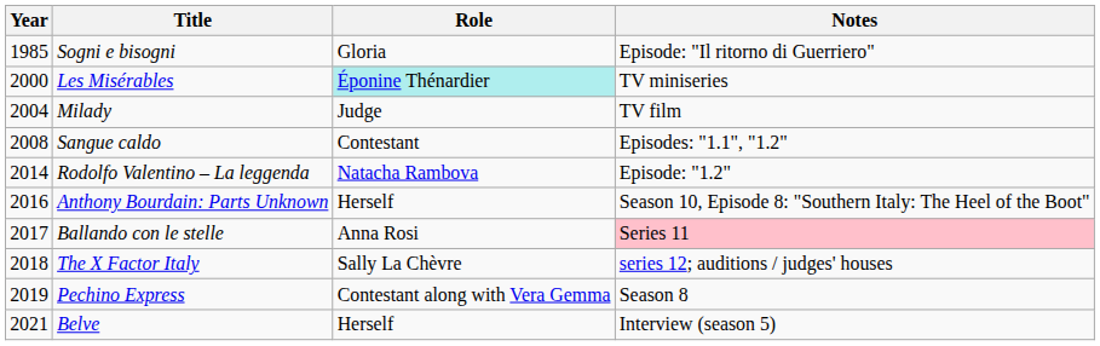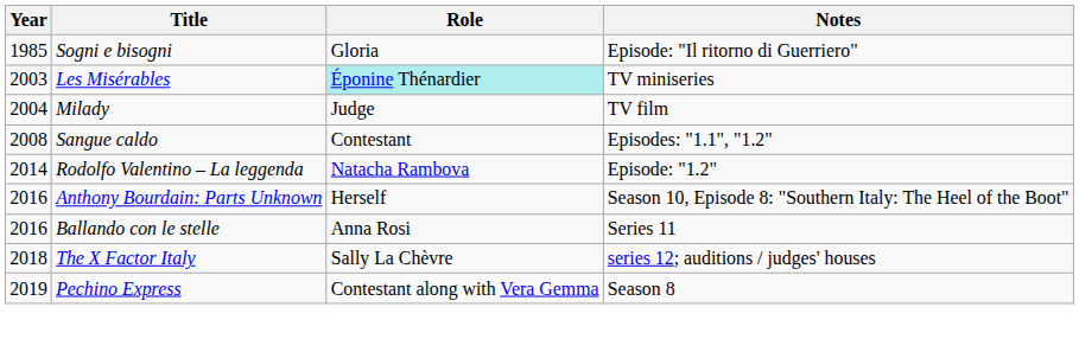Les Misérables | Year: 2000 -> 2003
Ballando con le stelle | Year: 2017 -> 2016
Ballando con le stelle | Notes: pink background -> no background
- row: 2021 | Belve | Herself | Interview (season 5)
